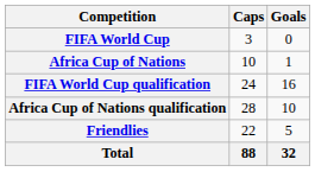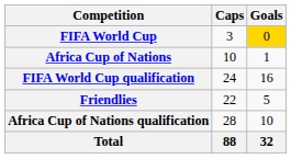FIFA World Cup | Goals: no background -> gold background
rows swapped: Africa Cup of Nations qualification <-> Friendlies
